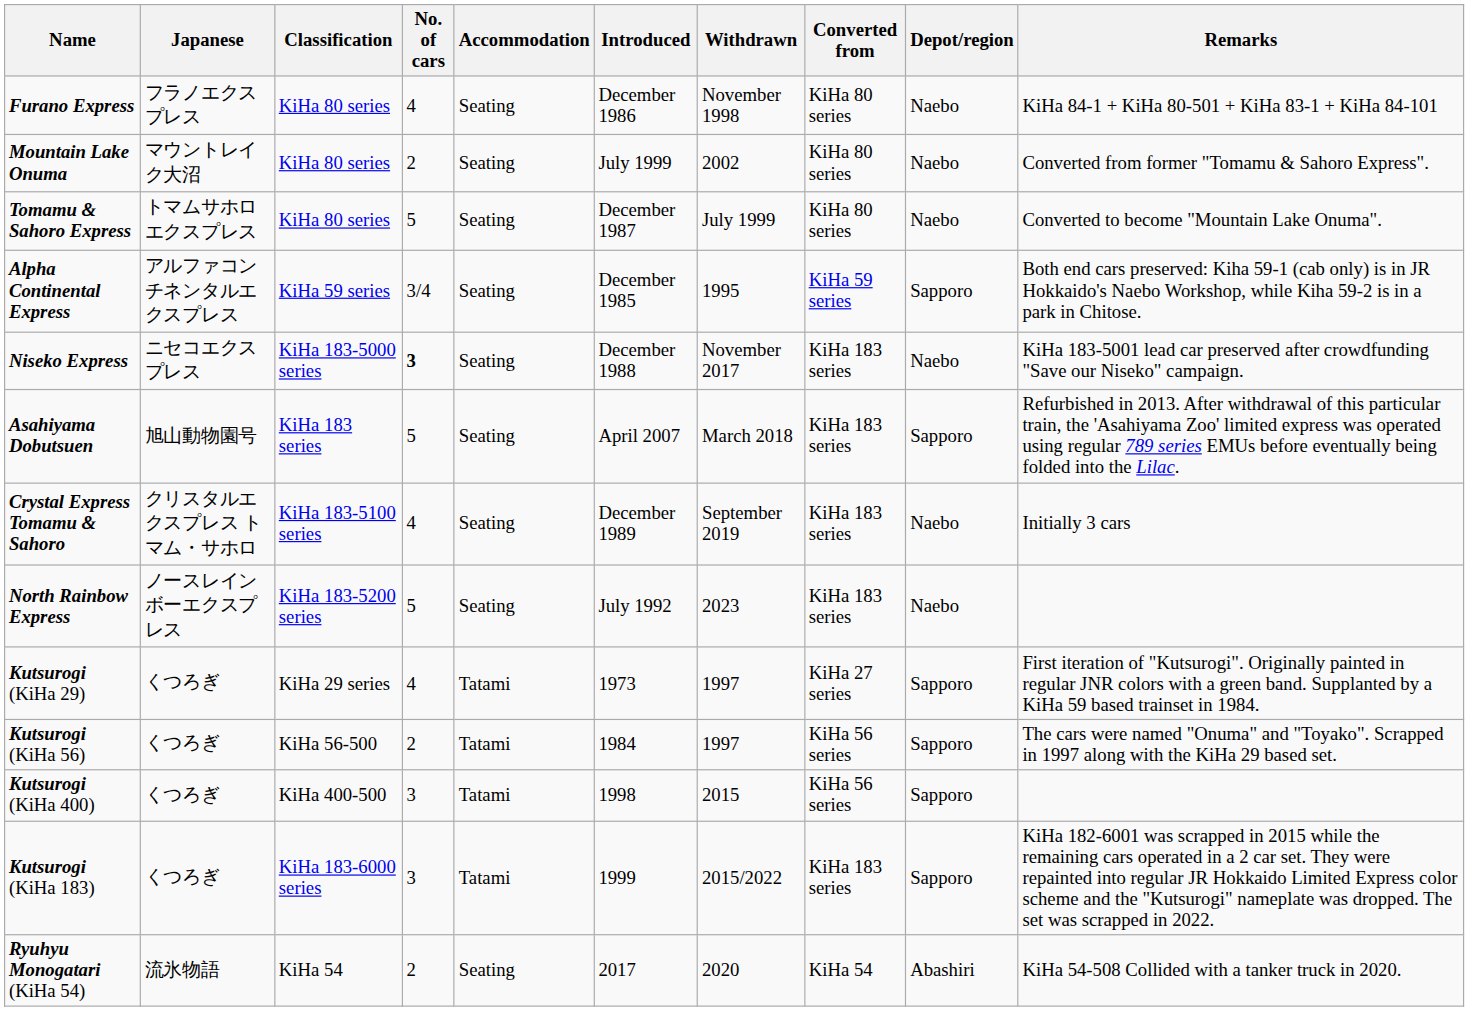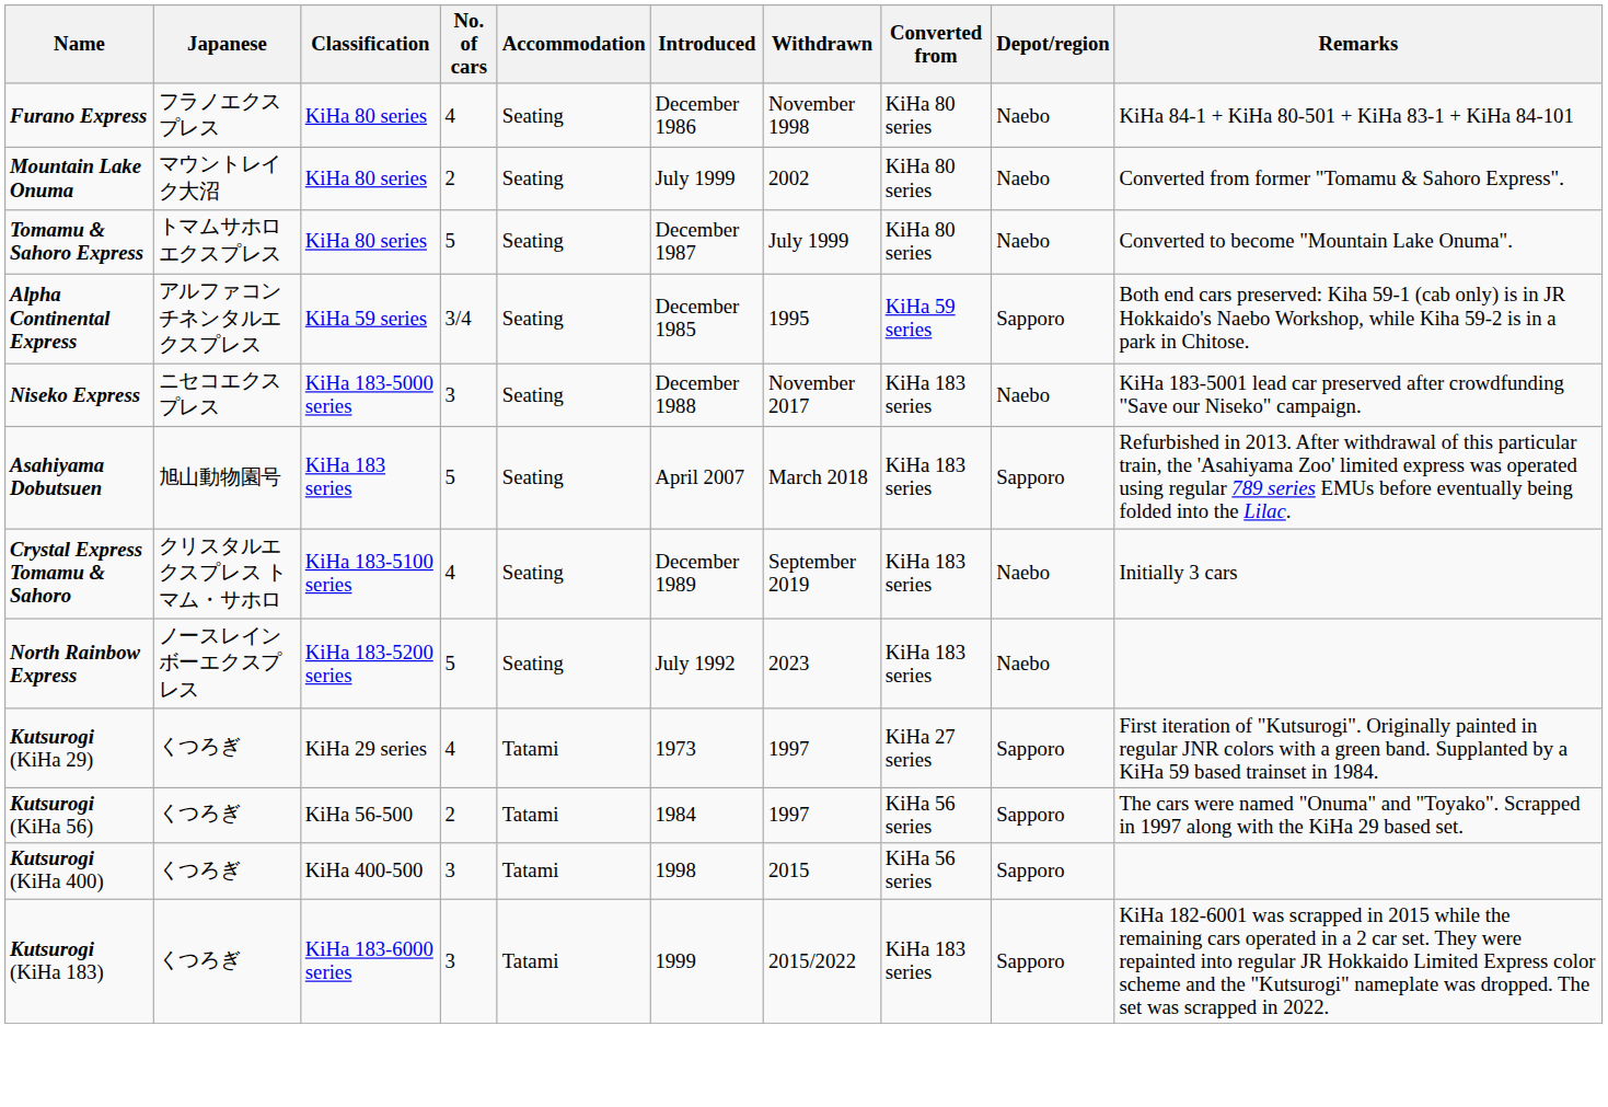Niseko Express | No. of cars: bold -> normal
- row: Ryuhyu Monogatari (KiHa 54) | 流氷物語 | KiHa 54 | 2 | Seating | 2017 | 2020 | KiHa 54 | Abashiri | KiHa 54-508 Collided with a tanker truck in 2020.
